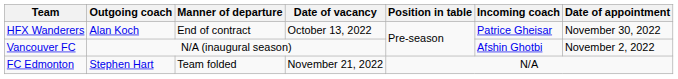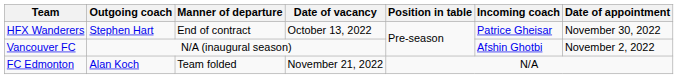HFX Wanderers | Outgoing coach: Alan Koch -> Stephen Hart
FC Edmonton | Outgoing coach: Stephen Hart -> Alan Koch
